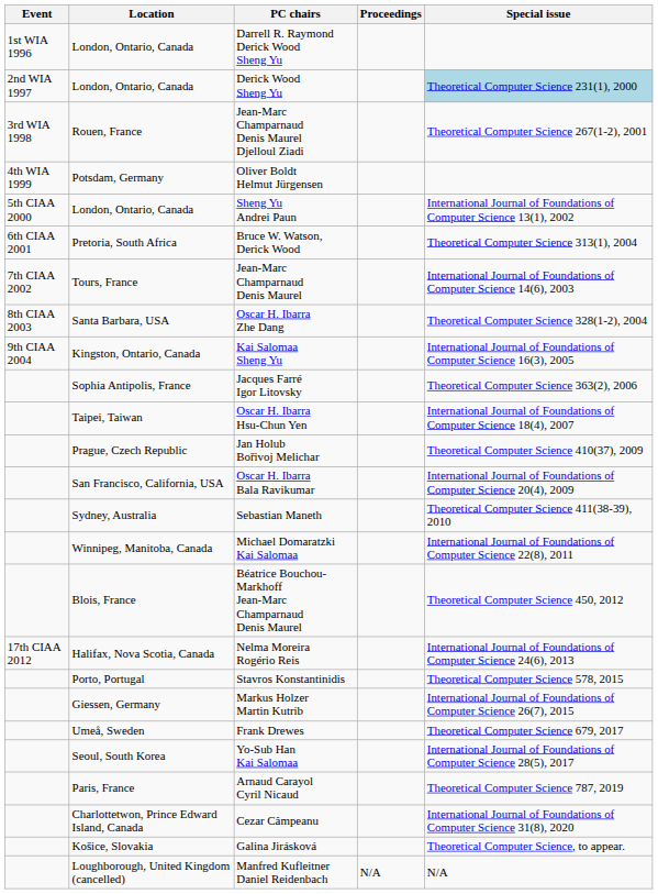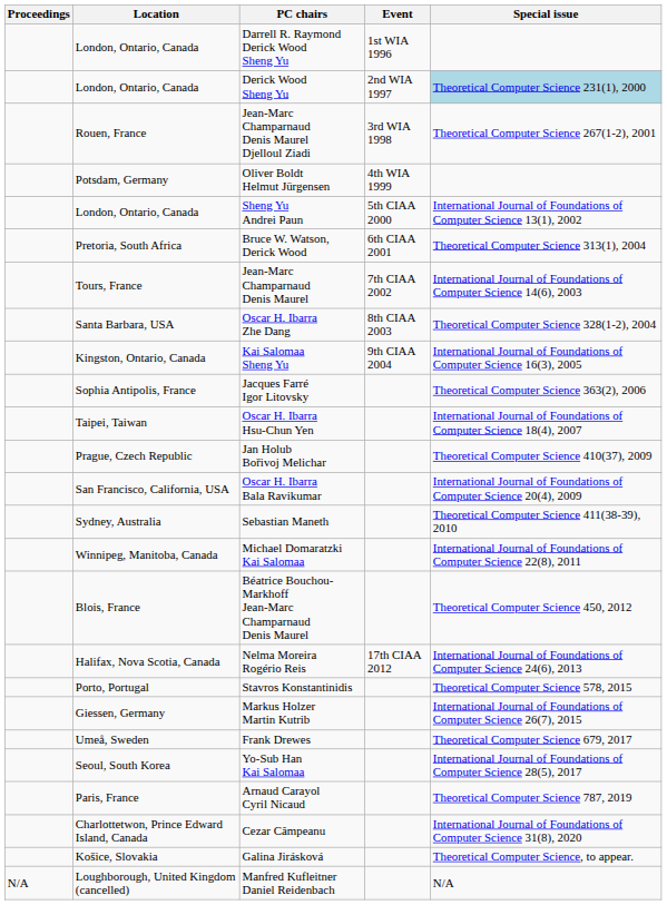columns swapped: Event <-> Proceedings
